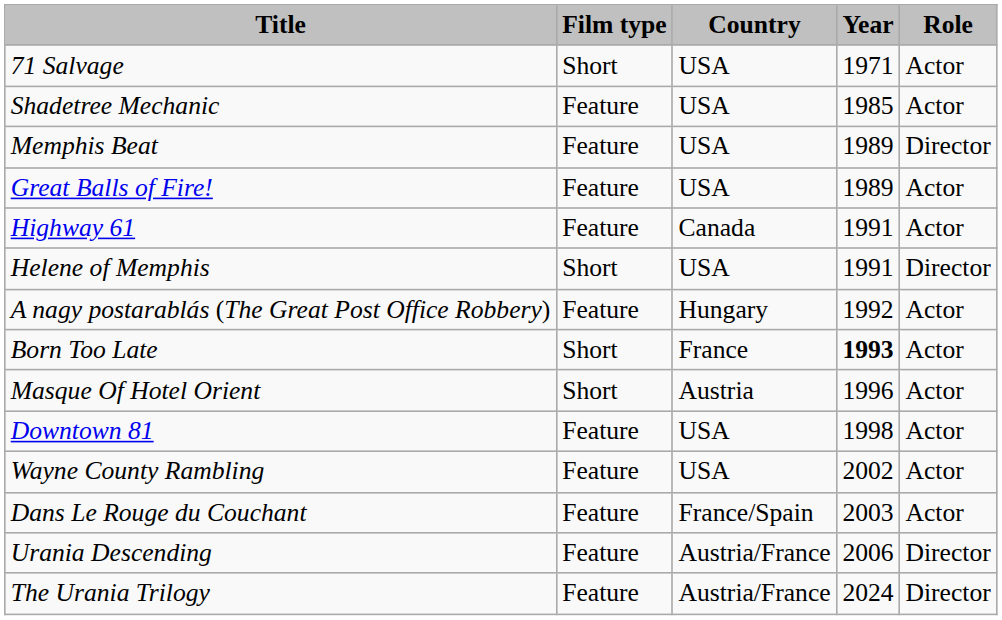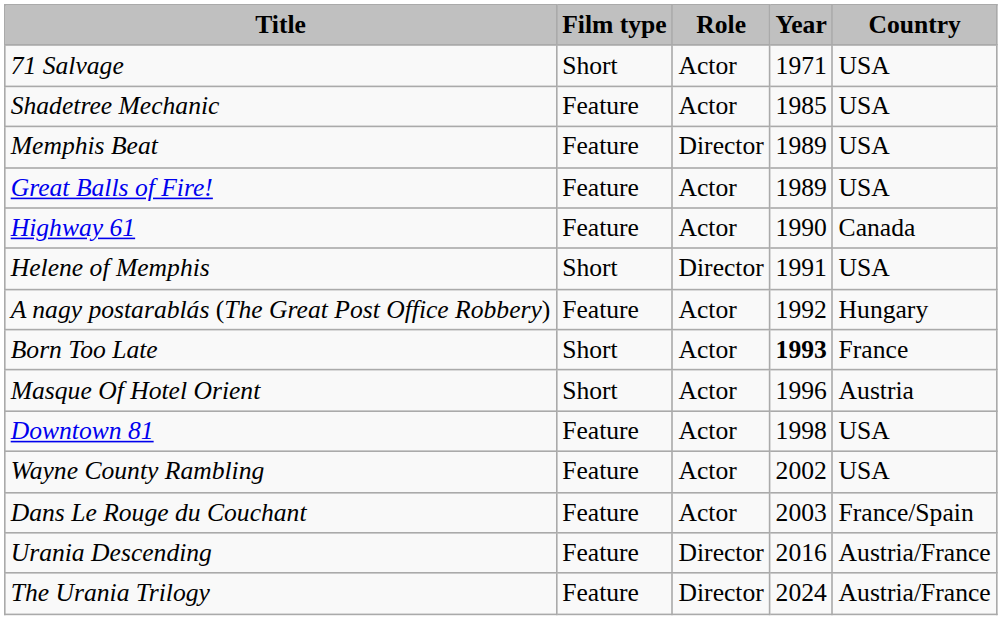columns swapped: Role <-> Country
Highway 61 | Year: 1991 -> 1990
Urania Descending | Year: 2006 -> 2016
